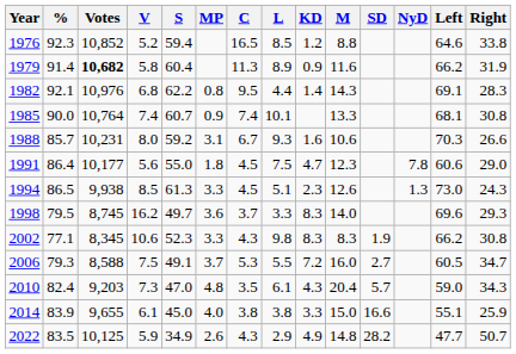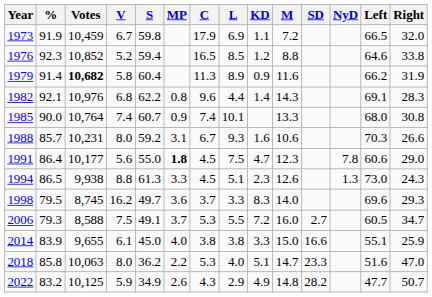+ row: 1973 | 91.9 | 10,459 | 6.7 | 59.8 | 17.9 | 6.9 | 1.1 | 7.2 | 66.5 | 32.0
1982 | C: 9.5 -> 9.6
1985 | Left: 68.1 -> 68.0
1991 | MP: normal -> bold
1994 | V: 8.5 -> 8.8
- row: 2002 | 77.1 | 8,345 | 10.6 | 52.3 | 3.3 | 4.3 | 9.8 | 8.3 | 8.3 | 1.9 | 66.2 | 30.8
- row: 2010 | 82.4 | 9,203 | 7.3 | 47.0 | 4.8 | 3.5 | 6.1 | 4.3 | 20.4 | 5.7 | 59.0 | 34.3
+ row: 2018 | 85.8 | 10,063 | 8.0 | 36.2 | 2.2 | 5.3 | 4.0 | 5.1 | 14.7 | 23.3 | 51.6 | 47.0
2022 | %: 83.5 -> 83.2
